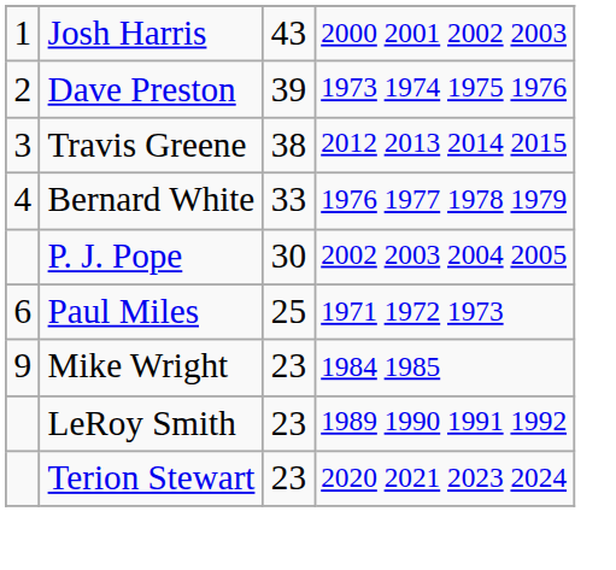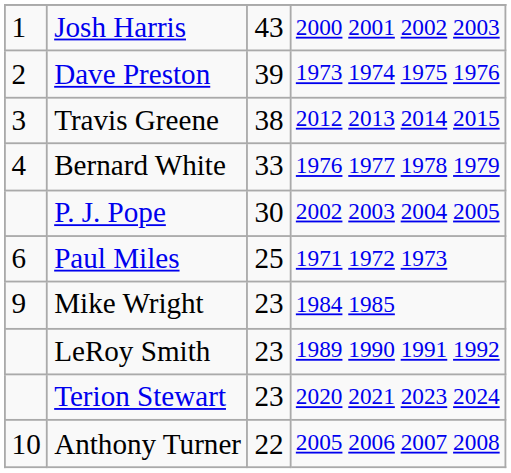+ row: 10 | Anthony Turner | 22 | 2005 2006 2007 2008
